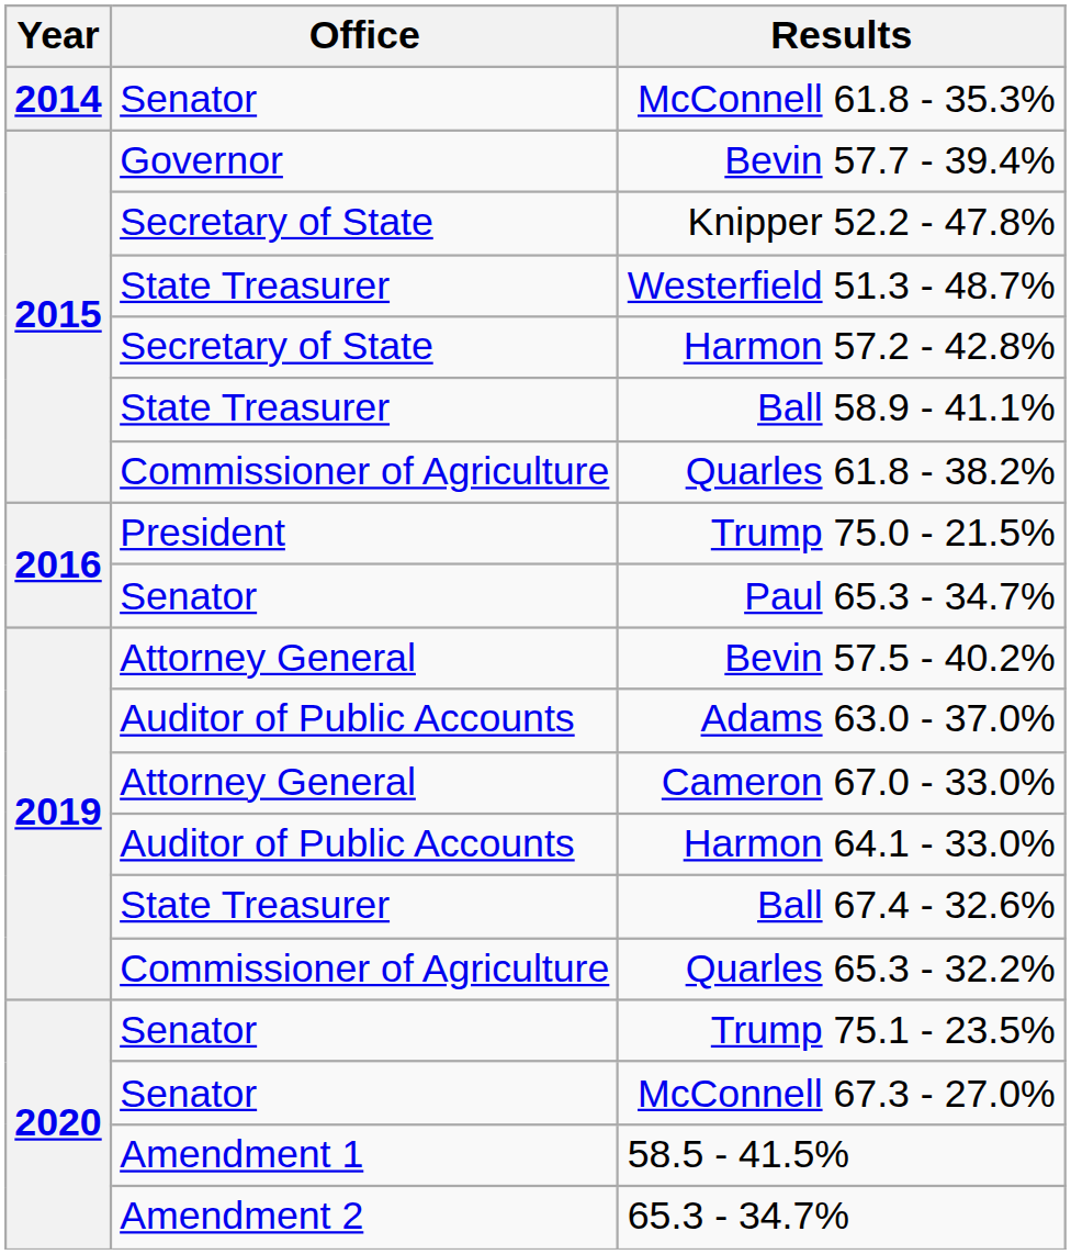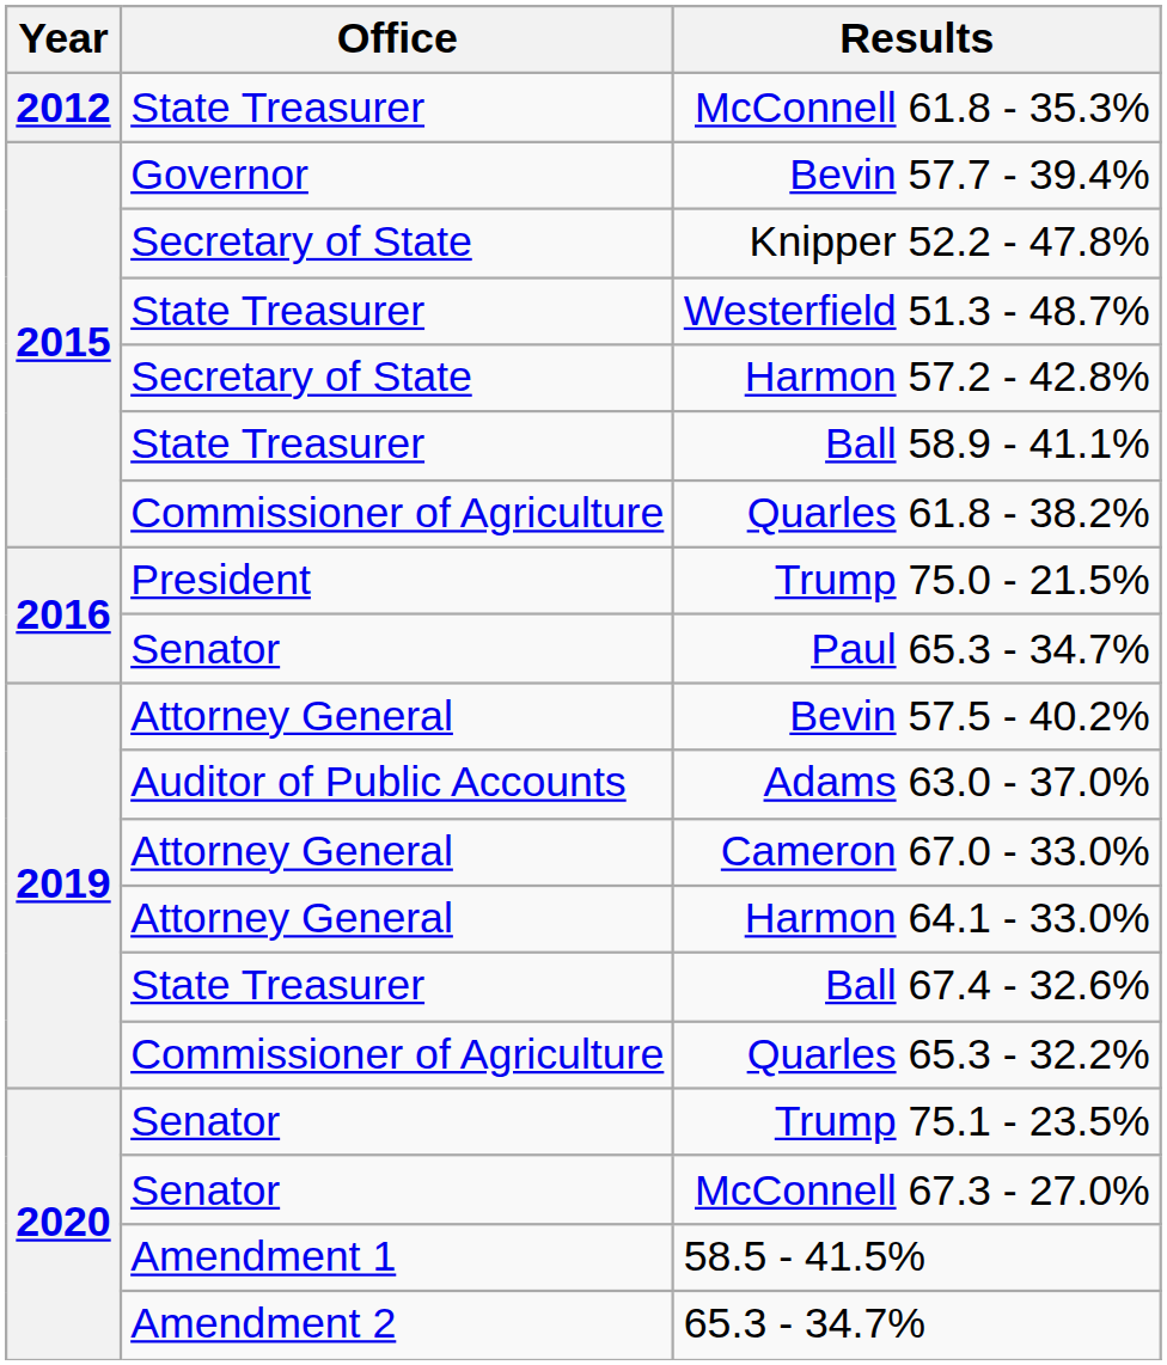McConnell 61.8 - 35.3% | Year: 2014 -> 2012
McConnell 61.8 - 35.3% | Office: Senator -> State Treasurer
Harmon 64.1 - 33.0% | Office: Auditor of Public Accounts -> Attorney General
